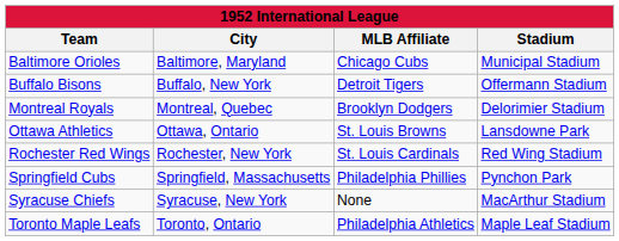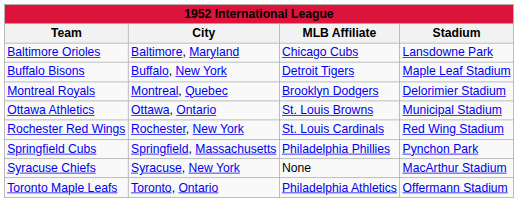Baltimore Orioles | Stadium: Municipal Stadium -> Lansdowne Park
Buffalo Bisons | Stadium: Offermann Stadium -> Maple Leaf Stadium
Ottawa Athletics | Stadium: Lansdowne Park -> Municipal Stadium
Toronto Maple Leafs | Stadium: Maple Leaf Stadium -> Offermann Stadium
